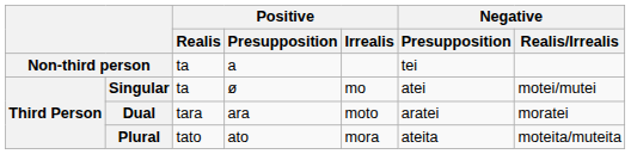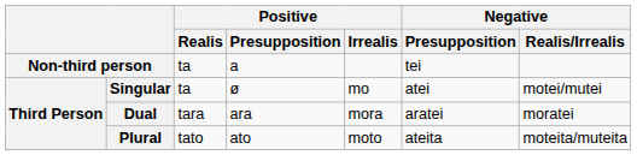Dual | Positive / Irrealis: moto -> mora
Plural | Positive / Irrealis: mora -> moto
